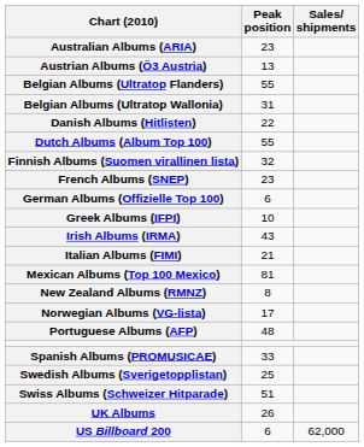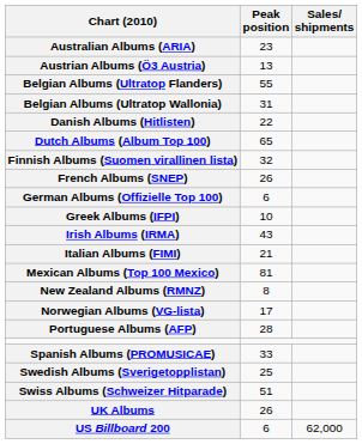Dutch Albums (Album Top 100) | Peak position: 55 -> 65
French Albums (SNEP) | Peak position: 23 -> 26
Portuguese Albums (AFP) | Peak position: 48 -> 28
